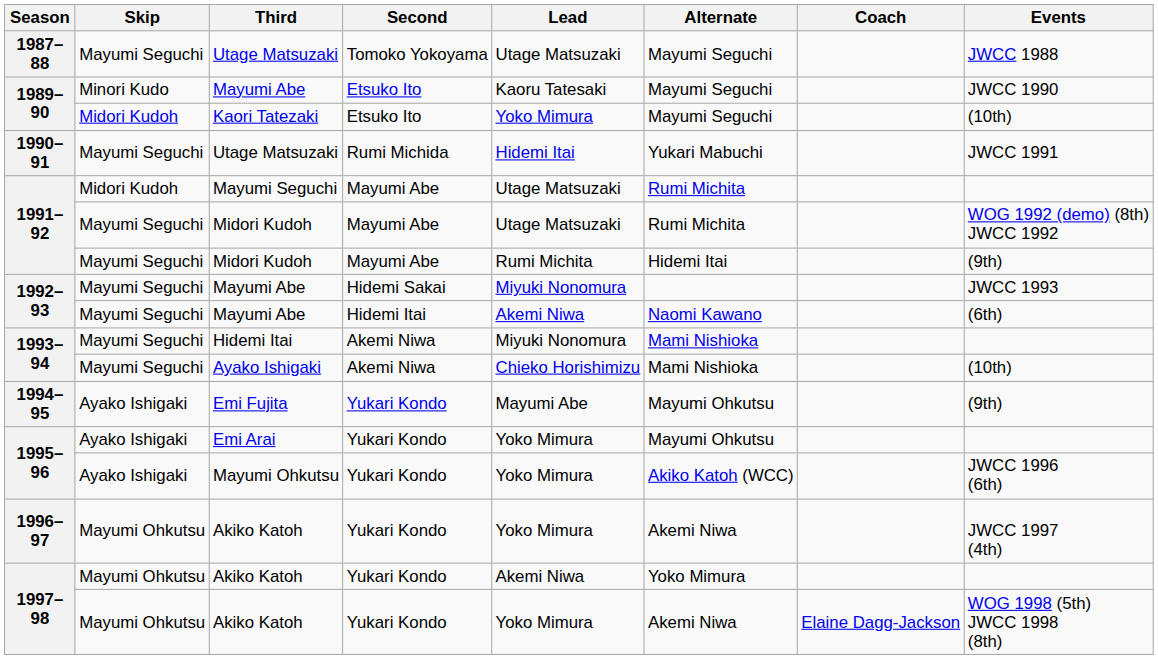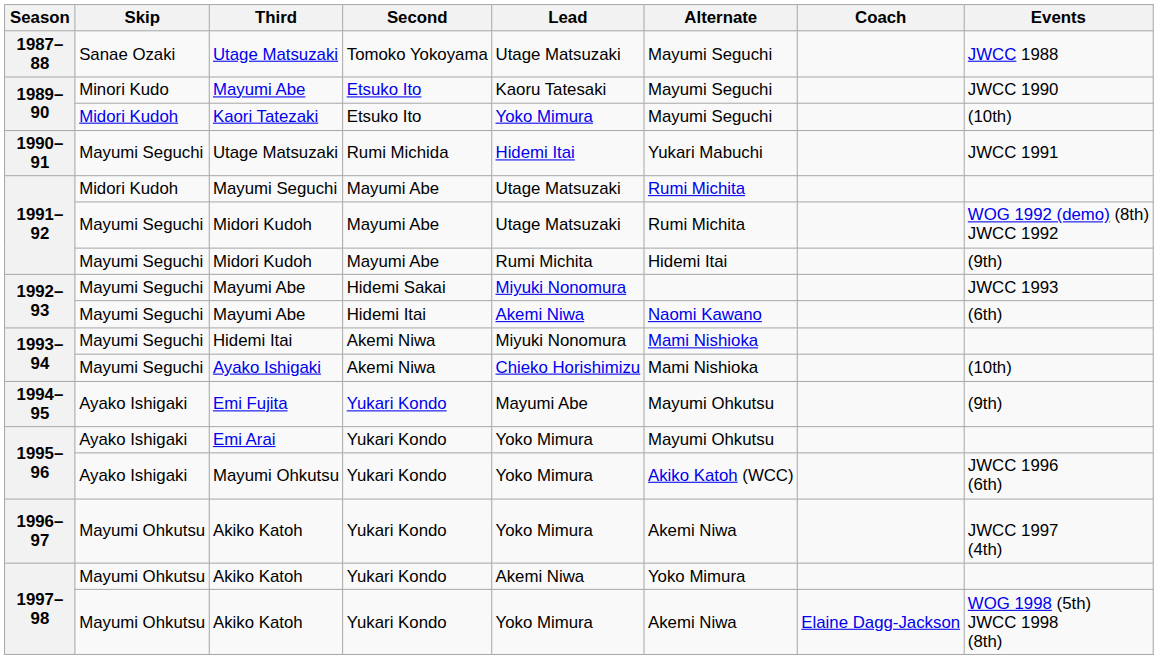1987–88 / Utage Matsuzaki | Skip: Mayumi Seguchi -> Sanae Ozaki
